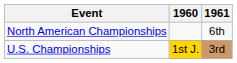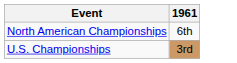- column: 1960 | 1st J.
